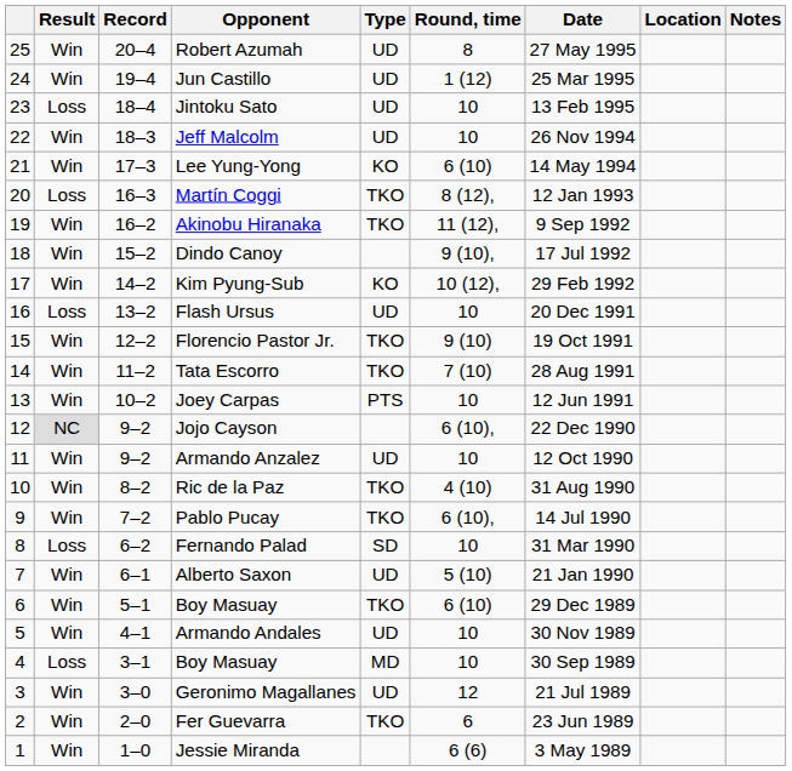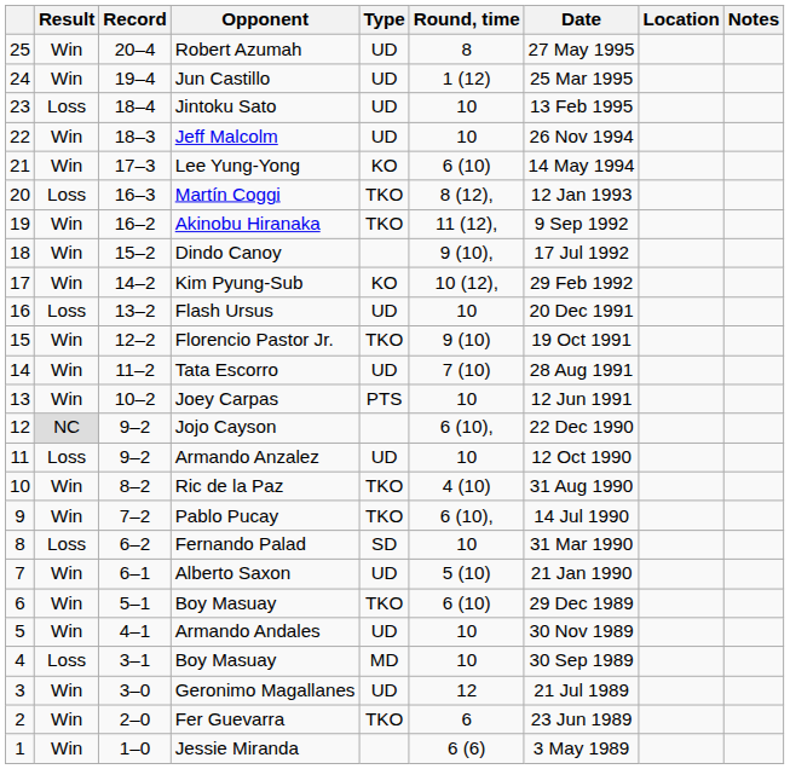Tata Escorro | Type: TKO -> UD
Armando Anzalez | Result: Win -> Loss
